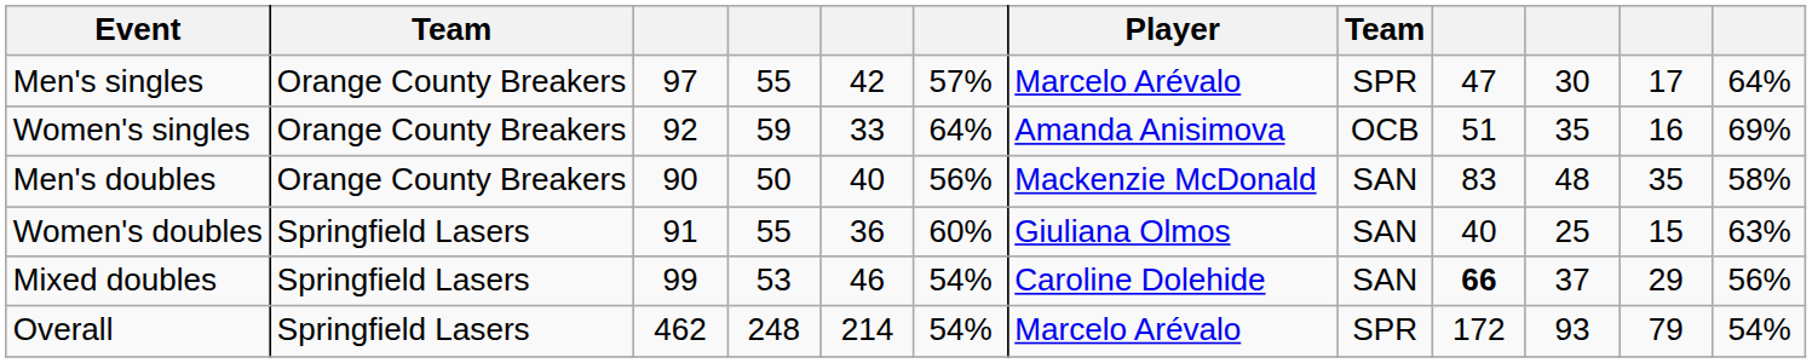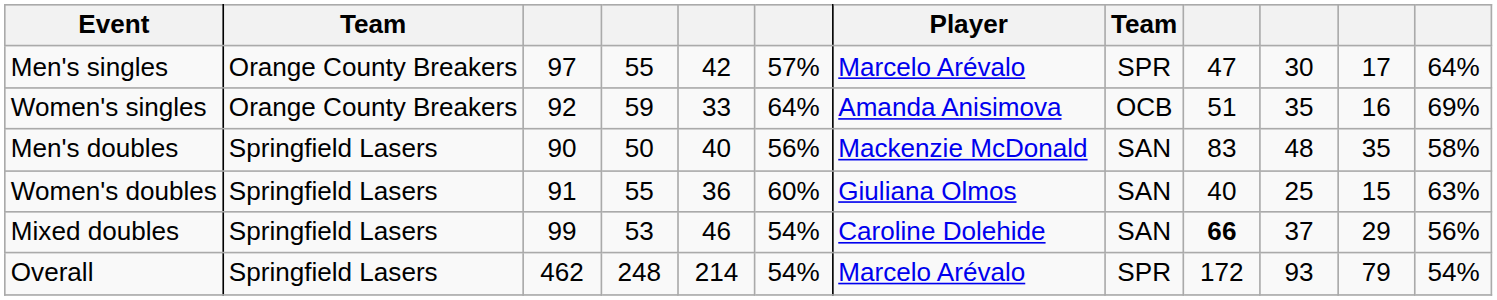Men's doubles | column 2: Orange County Breakers -> Springfield Lasers
